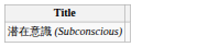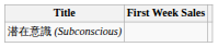+ column: First Week Sales
